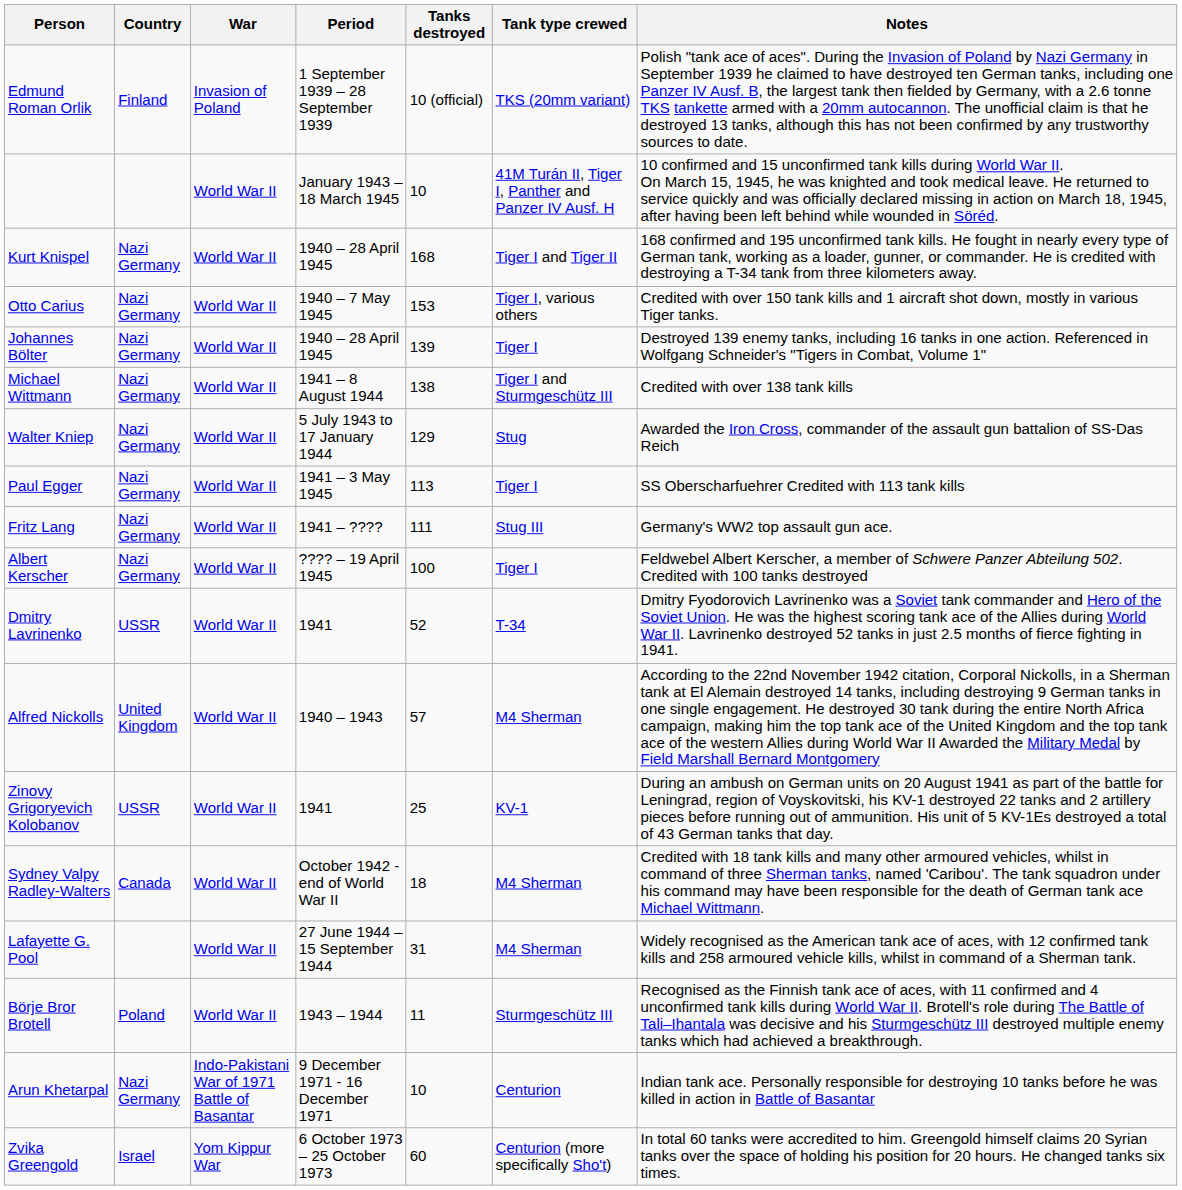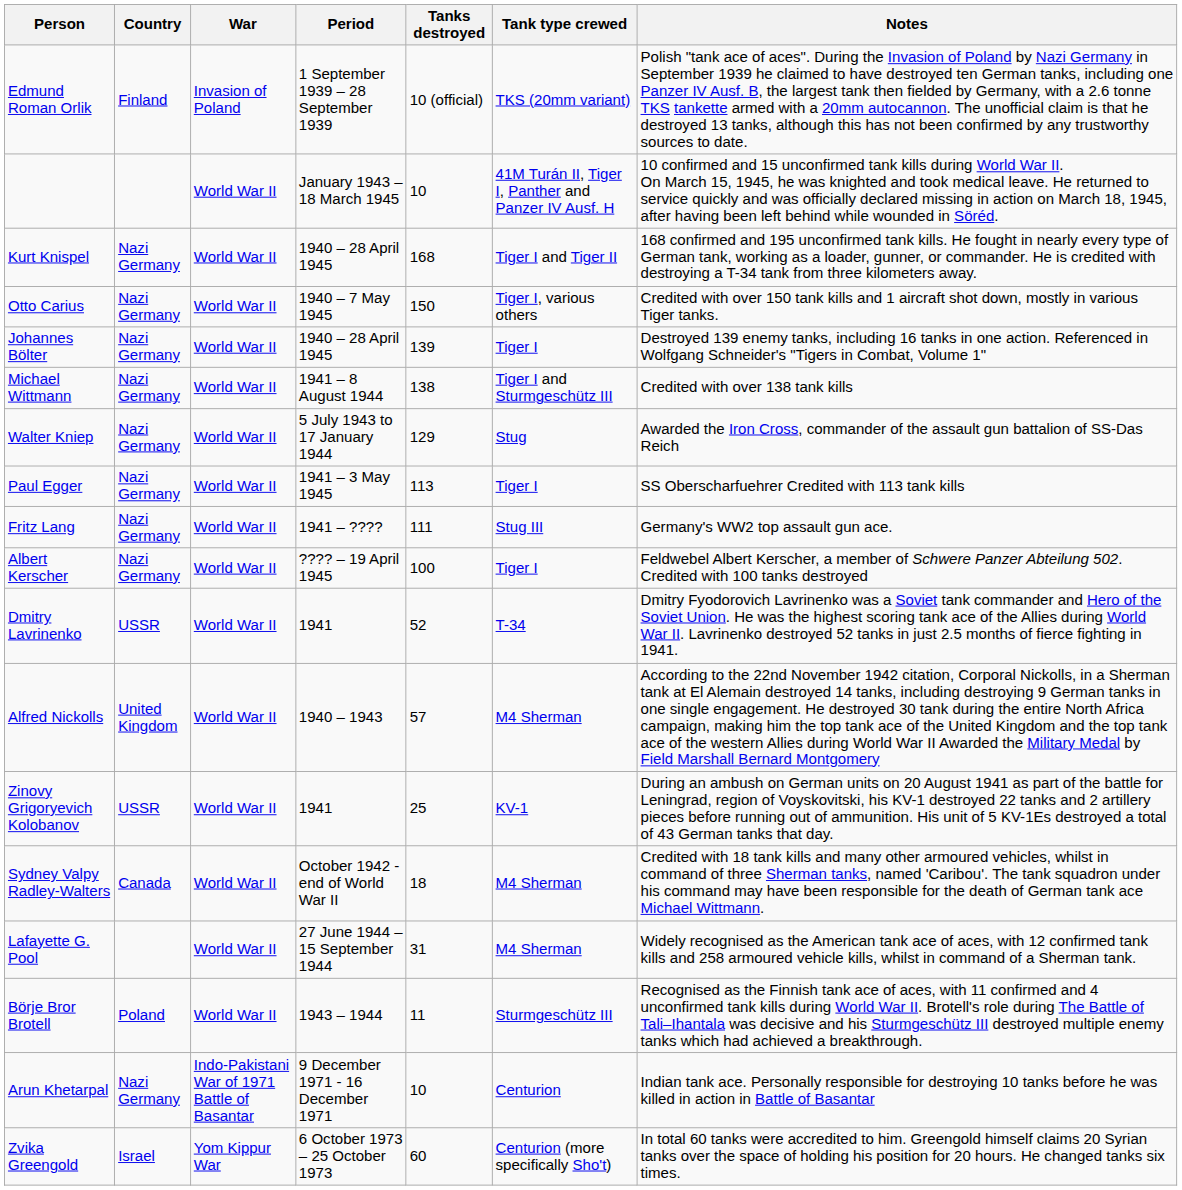Otto Carius | Tanks destroyed: 153 -> 150
